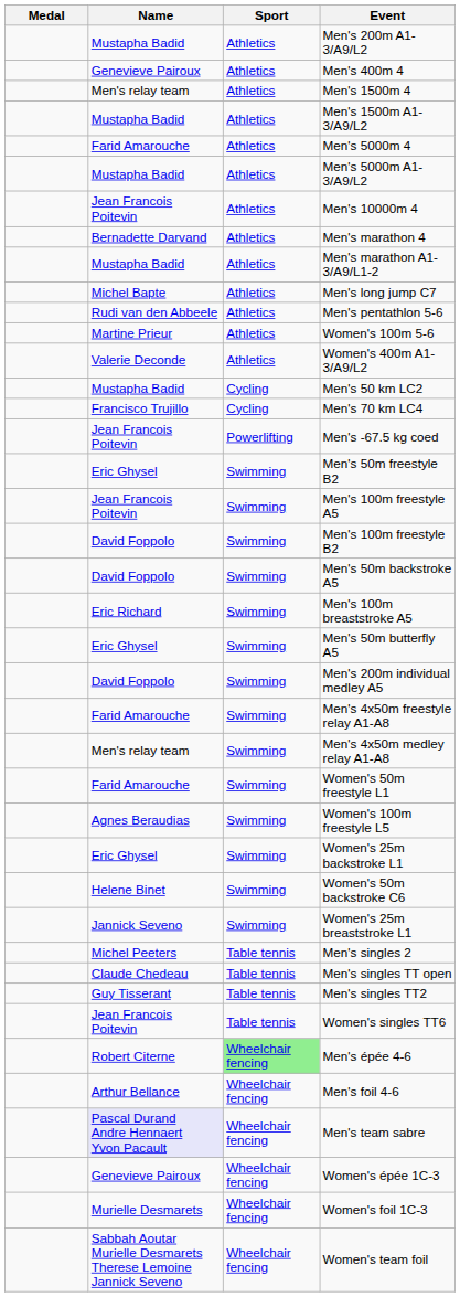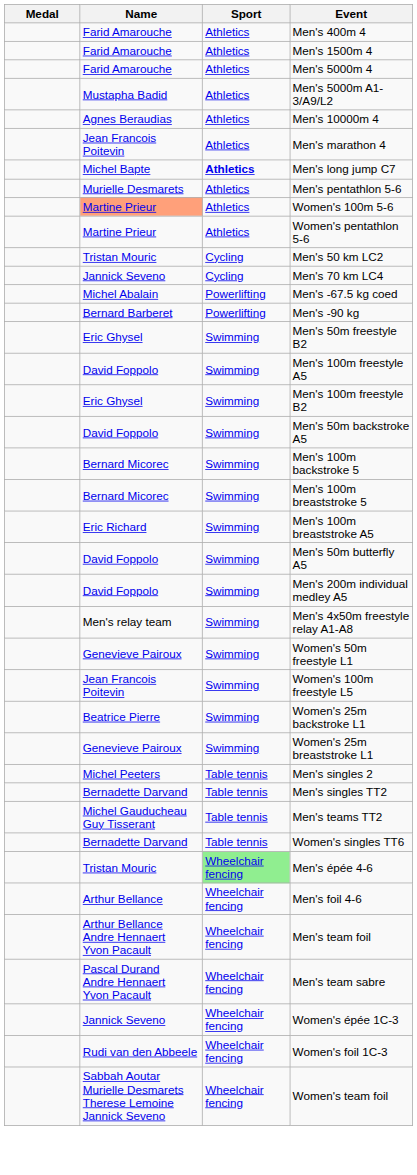- row: Mustapha Badid | Athletics | Men's 200m A1-3/A9/L2
Men's 400m 4 | Name: Genevieve Pairoux -> Farid Amarouche
Men's 1500m 4 | Name: Men's relay team -> Farid Amarouche
- row: Mustapha Badid | Athletics | Men's 1500m A1-3/A9/L2
Men's 10000m 4 | Name: Jean Francois Poitevin -> Agnes Beraudias
Men's marathon 4 | Name: Bernadette Darvand -> Jean Francois Poitevin
- row: Mustapha Badid | Athletics | Men's marathon A1-3/A9/L1-2
Men's long jump C7 | Sport: normal -> bold
Men's pentathlon 5-6 | Name: Rudi van den Abbeele -> Murielle Desmarets
Women's 100m 5-6 | Name: no background -> lightsalmon background
- row: Valerie Deconde | Athletics | Women's 400m A1-3/A9/L2
+ row: Martine Prieur | Athletics | Women's pentathlon 5-6
Men's 50 km LC2 | Name: Mustapha Badid -> Tristan Mouric
Men's 70 km LC4 | Name: Francisco Trujillo -> Jannick Seveno
Men's -67.5 kg coed | Name: Jean Francois Poitevin -> Michel Abalain
+ row: Bernard Barberet | Powerlifting | Men's -90 kg
Men's 100m freestyle A5 | Name: Jean Francois Poitevin -> David Foppolo
Men's 100m freestyle B2 | Name: David Foppolo -> Eric Ghysel
+ row: Bernard Micorec | Swimming | Men's 100m backstroke 5
+ row: Bernard Micorec | Swimming | Men's 100m breaststroke 5
Men's 50m butterfly A5 | Name: Eric Ghysel -> David Foppolo
Men's 4x50m freestyle relay A1-A8 | Name: Farid Amarouche -> Men's relay team
- row: Men's relay team | Swimming | Men's 4x50m medley relay A1-A8
Women's 50m freestyle L1 | Name: Farid Amarouche -> Genevieve Pairoux
Women's 100m freestyle L5 | Name: Agnes Beraudias -> Jean Francois Poitevin
Women's 25m backstroke L1 | Name: Eric Ghysel -> Beatrice Pierre
- row: Helene Binet | Swimming | Women's 50m backstroke C6
Women's 25m breaststroke L1 | Name: Jannick Seveno -> Genevieve Pairoux
- row: Claude Chedeau | Table tennis | Men's singles TT open
Men's singles TT2 | Name: Guy Tisserant -> Bernadette Darvand
+ row: Michel Gauducheau Guy Tisserant | Table tennis | Men's teams TT2
Women's singles TT6 | Name: Jean Francois Poitevin -> Bernadette Darvand
Men's épée 4-6 | Name: Robert Citerne -> Tristan Mouric
+ row: Arthur Bellance Andre Hennaert Yvon Pacault | Wheelchair fencing | Men's team foil
Men's team sabre | Name: lavender background -> no background
Women's épée 1C-3 | Name: Genevieve Pairoux -> Jannick Seveno
Women's foil 1C-3 | Name: Murielle Desmarets -> Rudi van den Abbeele
